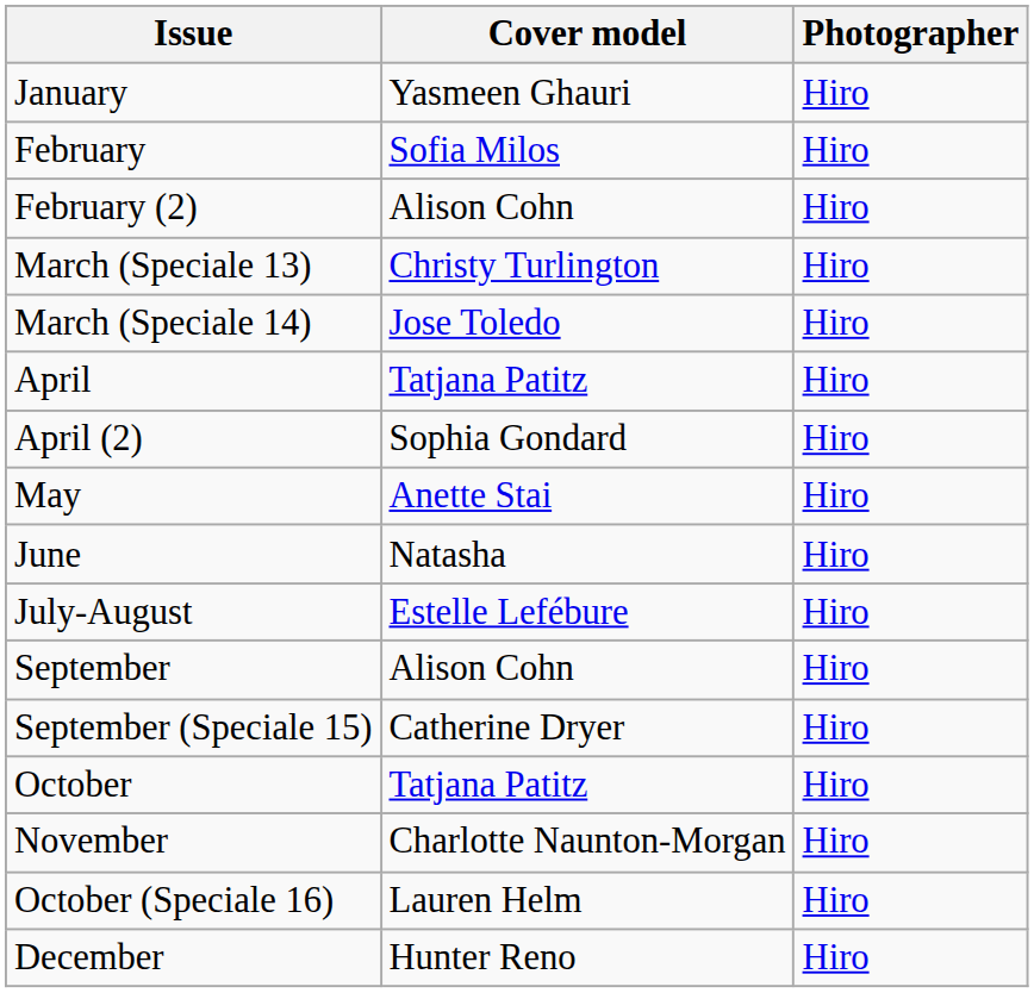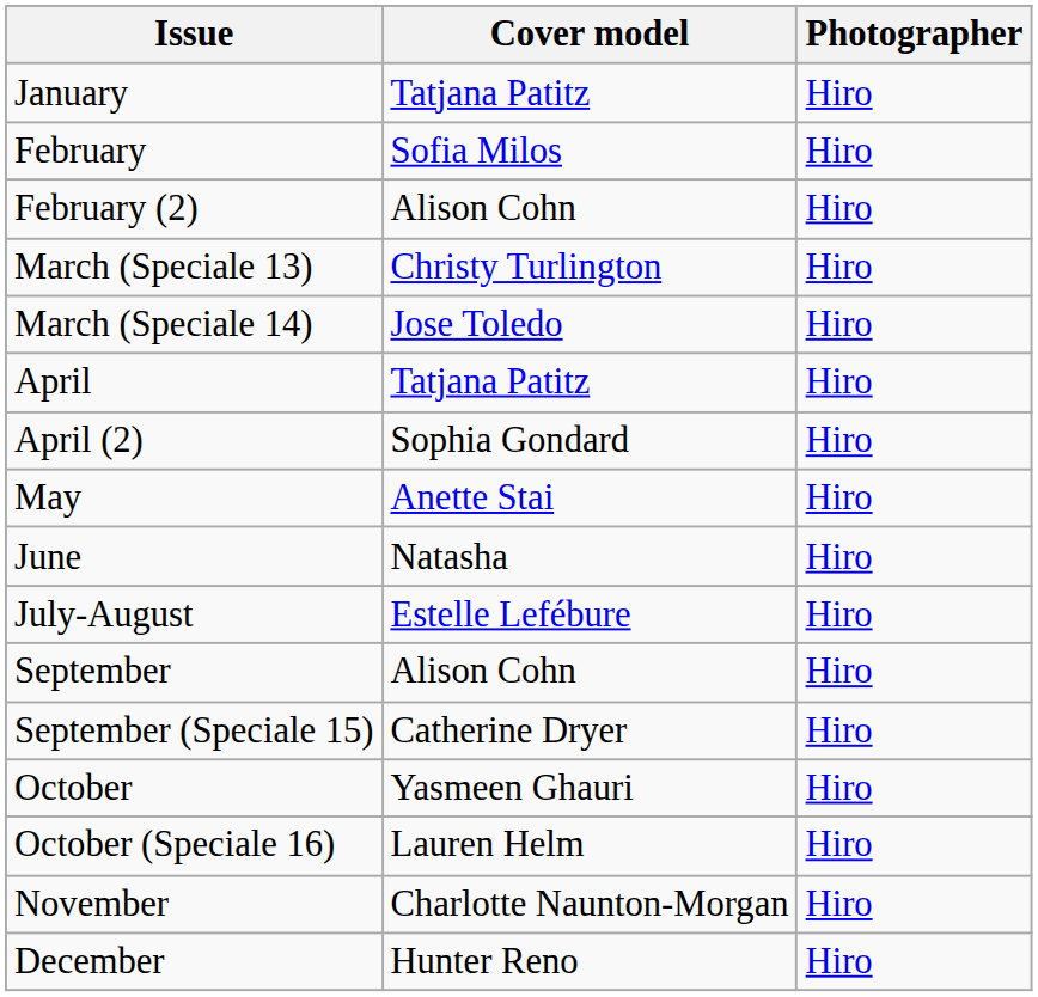January | Cover model: Yasmeen Ghauri -> Tatjana Patitz
October | Cover model: Tatjana Patitz -> Yasmeen Ghauri
rows swapped: October (Speciale 16) <-> November
